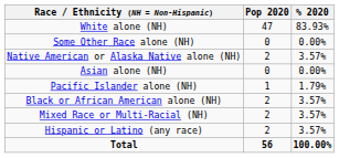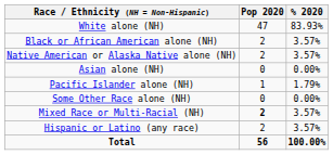rows swapped: Black or African American alone (NH) <-> Some Other Race alone (NH)
Mixed Race or Multi-Racial (NH) | Pop 2020: normal -> bold
